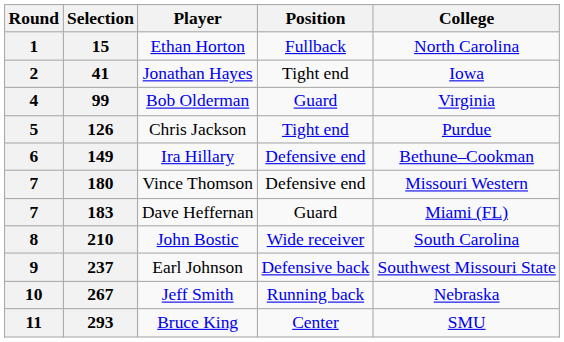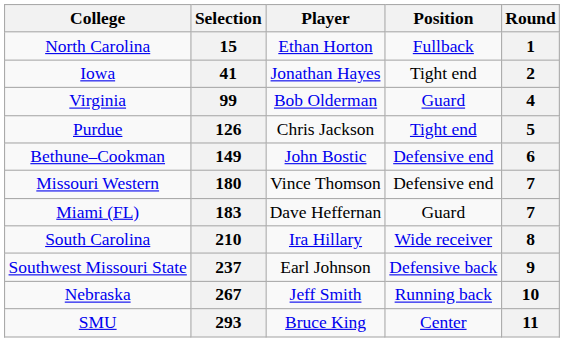columns swapped: Round <-> College
149 | Player: Ira Hillary -> John Bostic
210 | Player: John Bostic -> Ira Hillary
